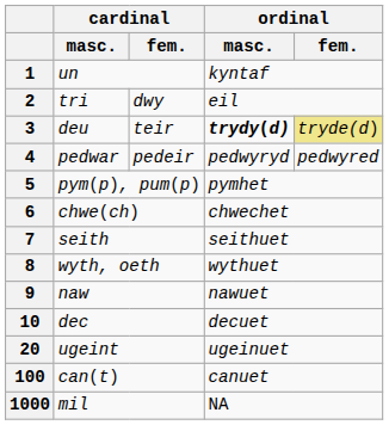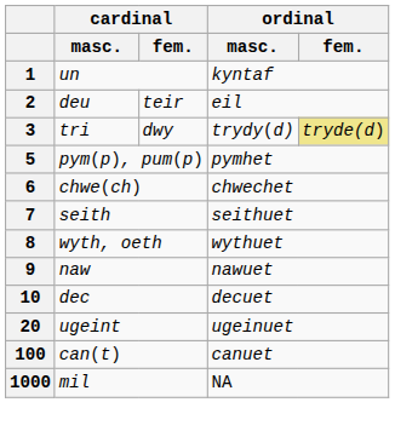2 | cardinal / masc.: tri -> deu
2 | cardinal / fem.: dwy -> teir
3 | cardinal / masc.: deu -> tri
3 | cardinal / fem.: teir -> dwy
3 | ordinal / masc.: bold -> normal
- row: 4 | pedwar | pedeir | pedwyryd | pedwyred
